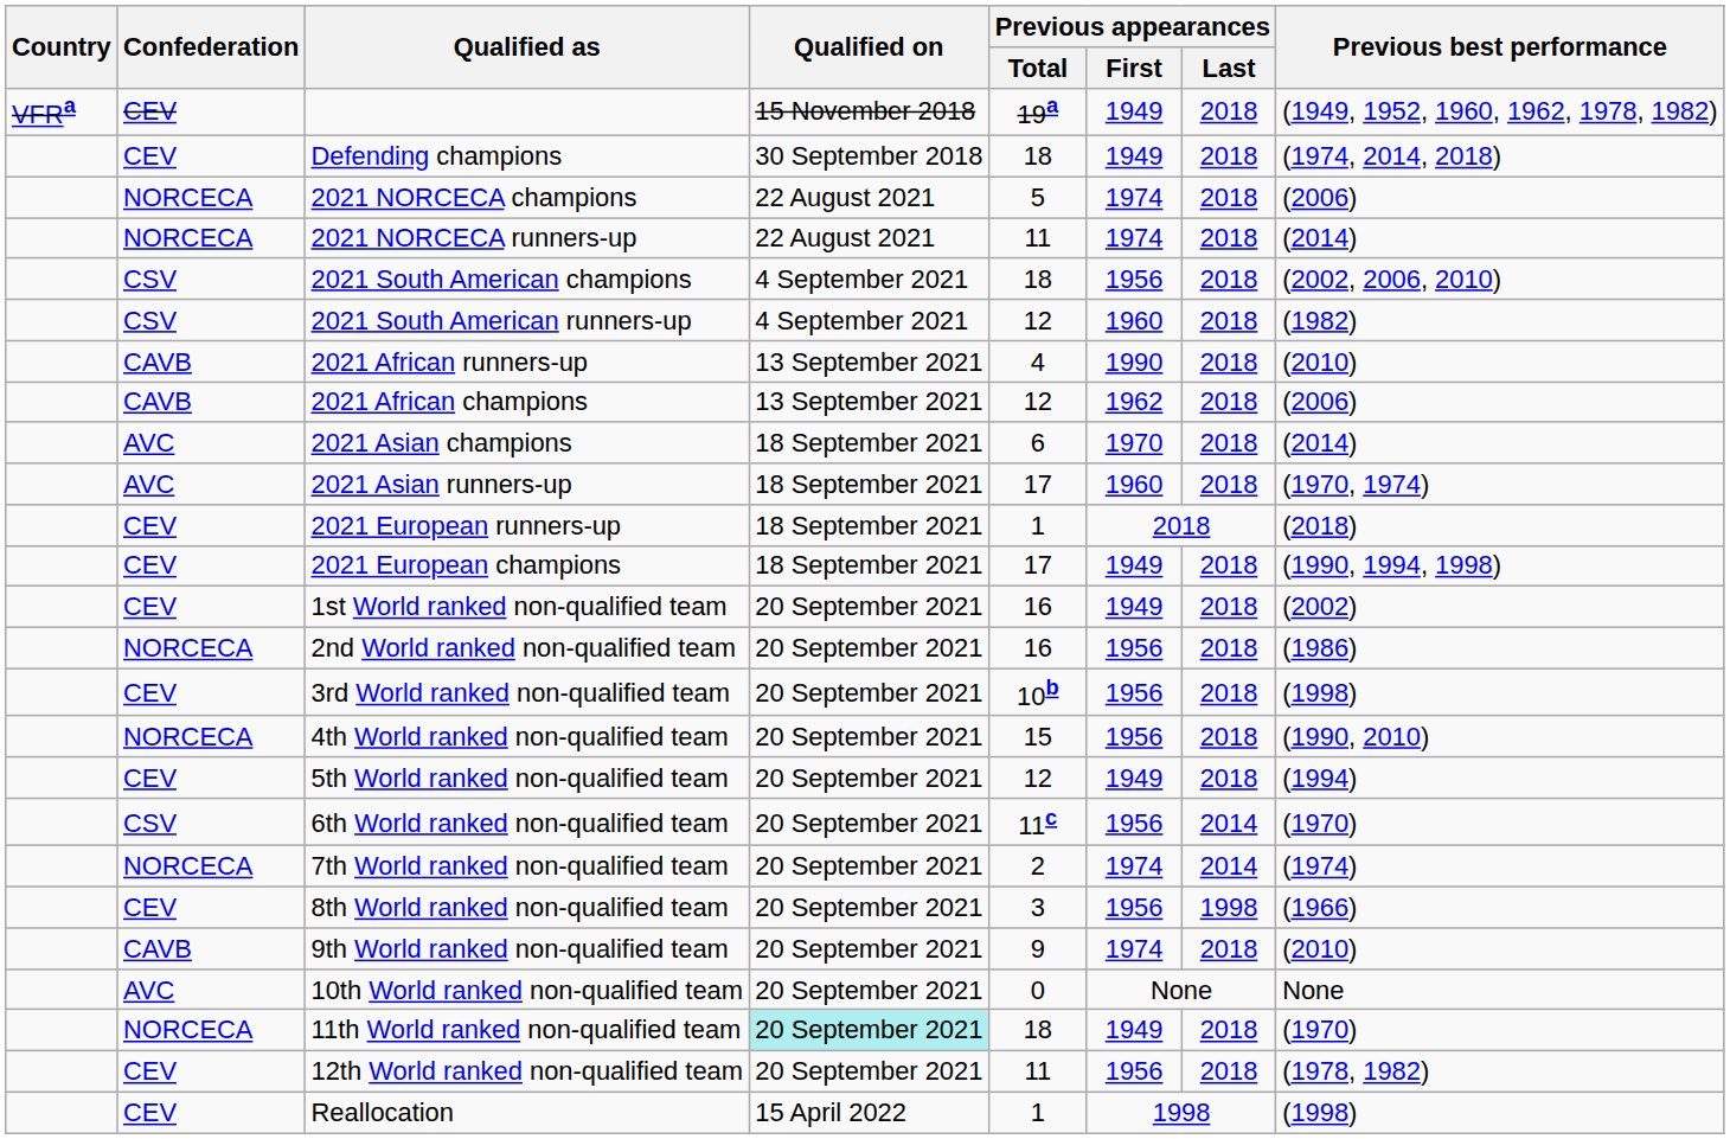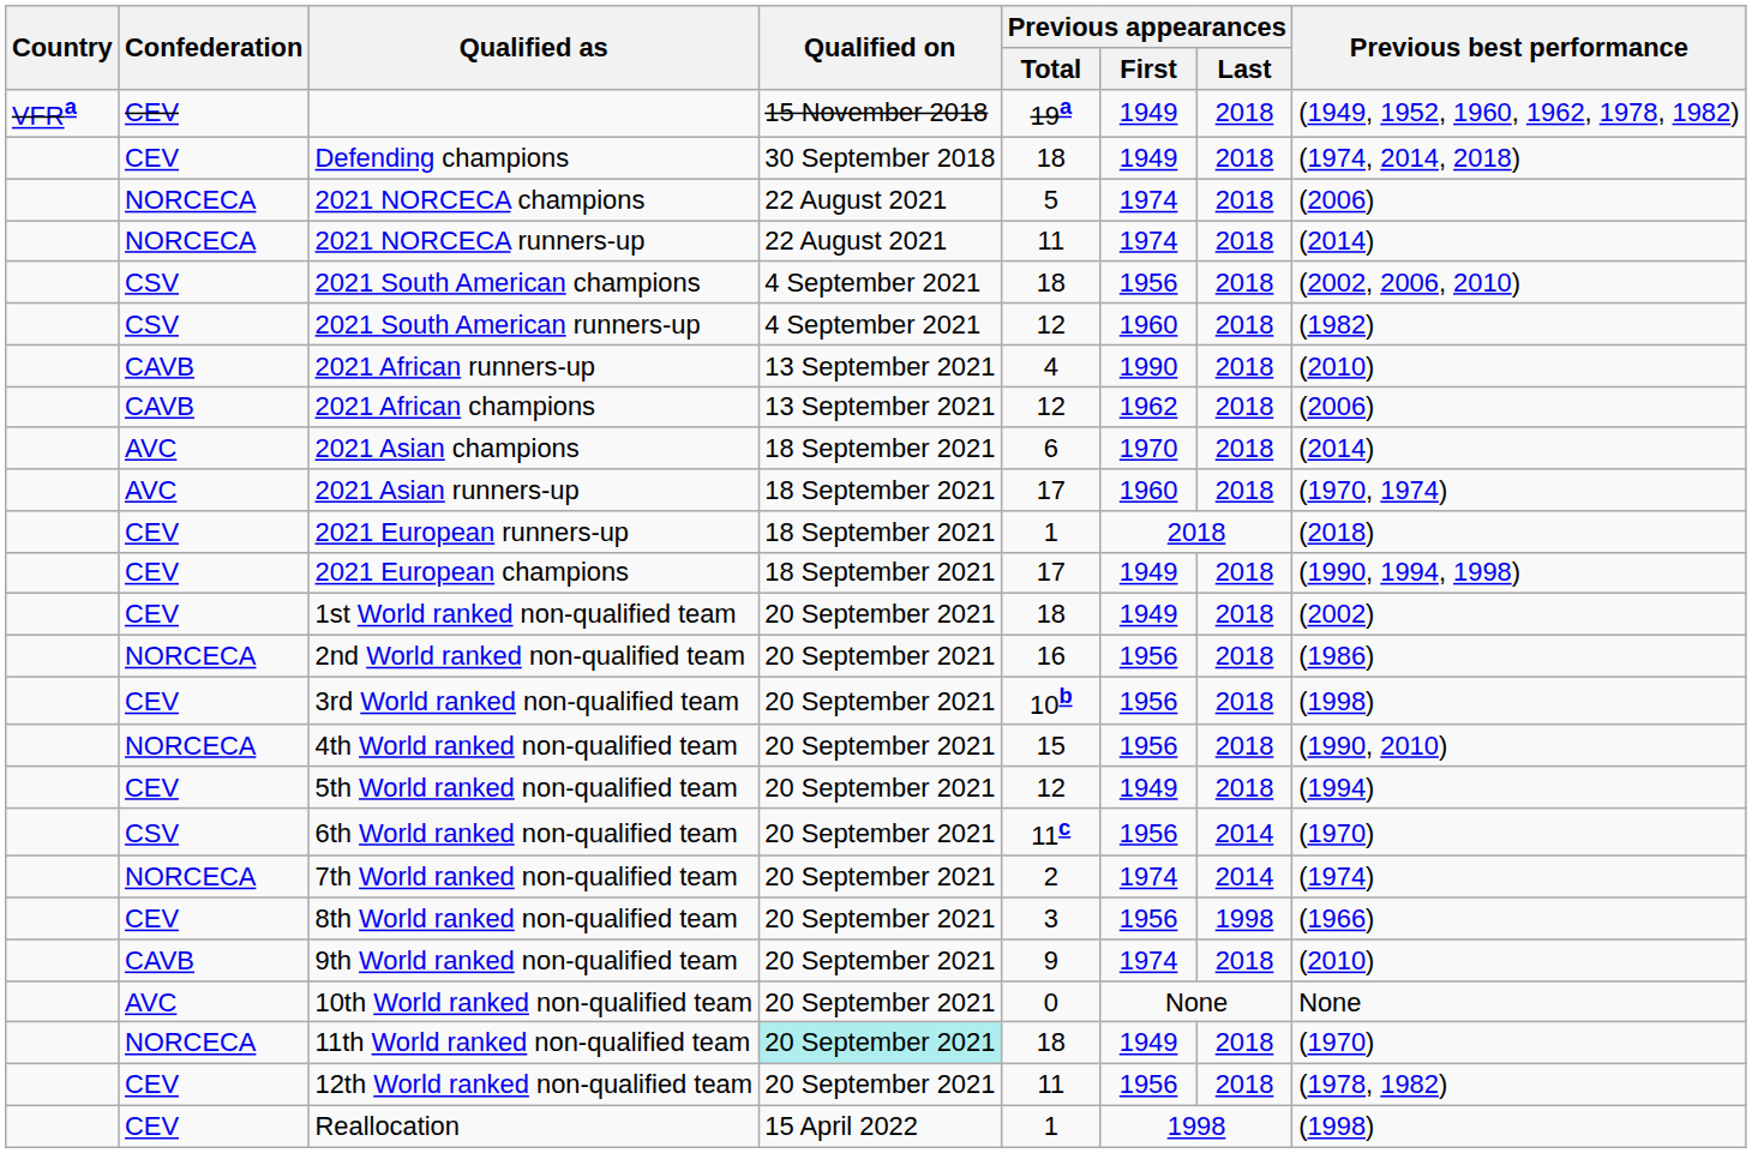1st World ranked non-qualified team | Previous appearances / Total: 16 -> 18
